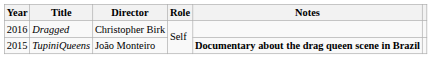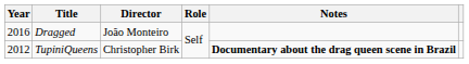Dragged | Director: Christopher Birk -> João Monteiro
TupiniQueens | Year: 2015 -> 2012
TupiniQueens | Director: João Monteiro -> Christopher Birk
